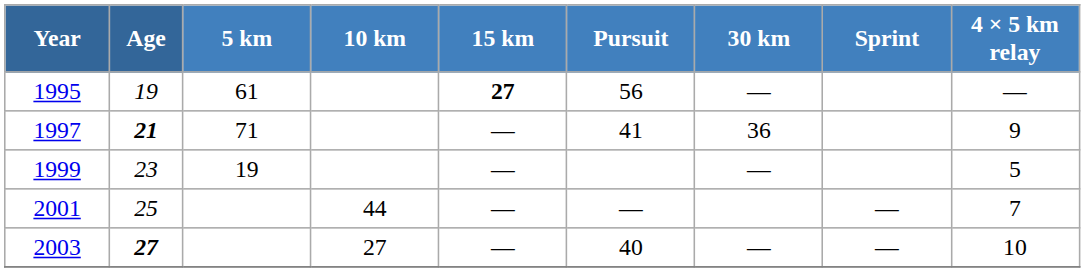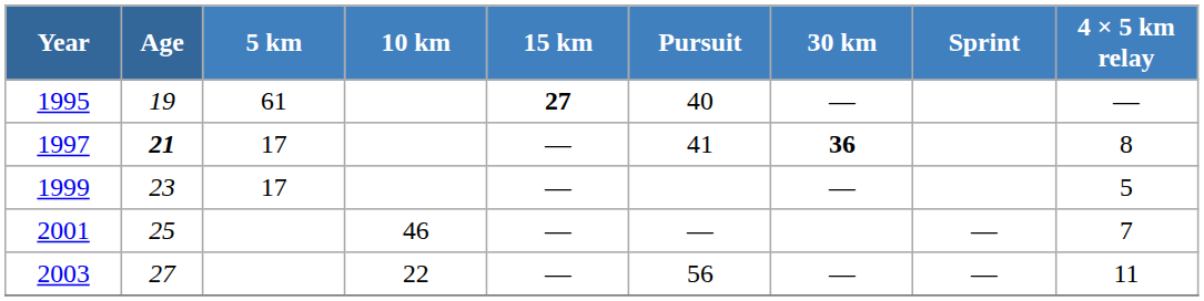1995 | Pursuit: 56 -> 40
1997 | 5 km: 71 -> 17
1997 | 30 km: normal -> bold
1997 | 4 × 5 km relay: 9 -> 8
1999 | 5 km: 19 -> 17
2001 | 10 km: 44 -> 46
2003 | Age: bold -> normal
2003 | 10 km: 27 -> 22
2003 | Pursuit: 40 -> 56
2003 | 4 × 5 km relay: 10 -> 11
